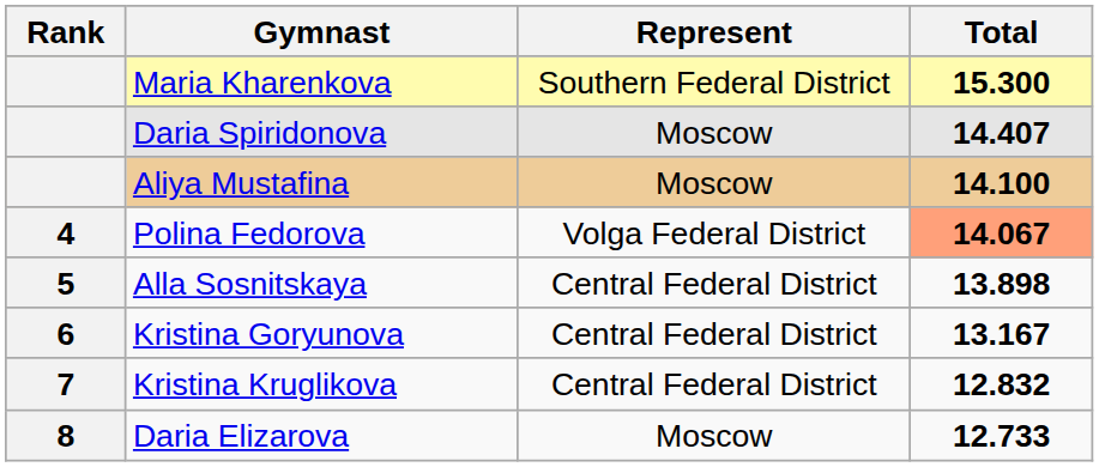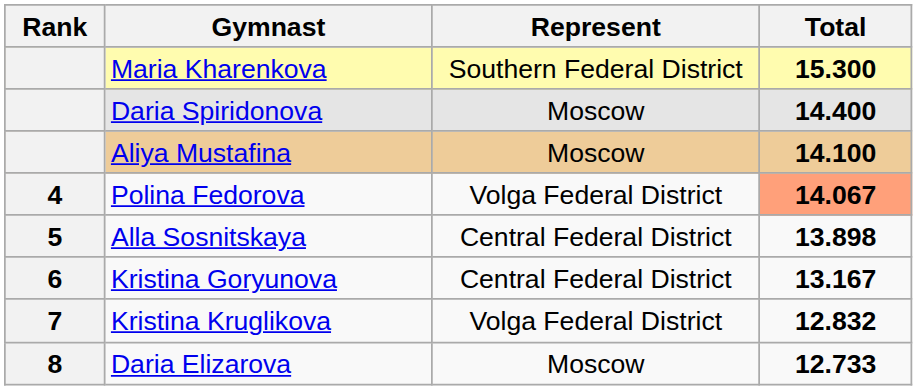Daria Spiridonova | Total: 14.407 -> 14.400
Kristina Kruglikova | Represent: Central Federal District -> Volga Federal District
